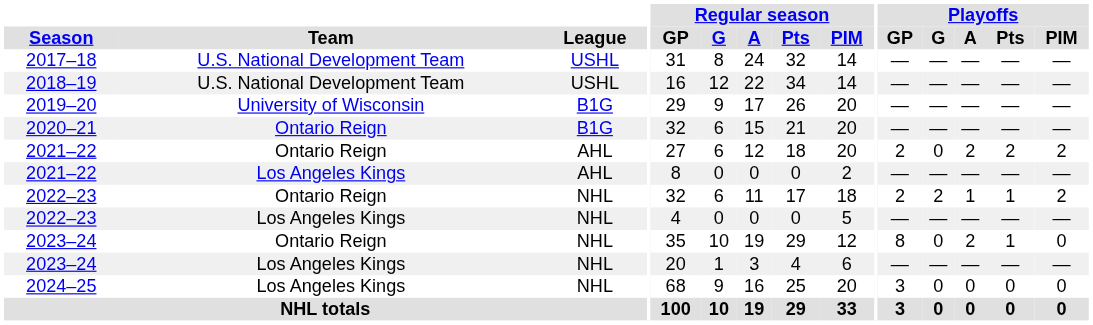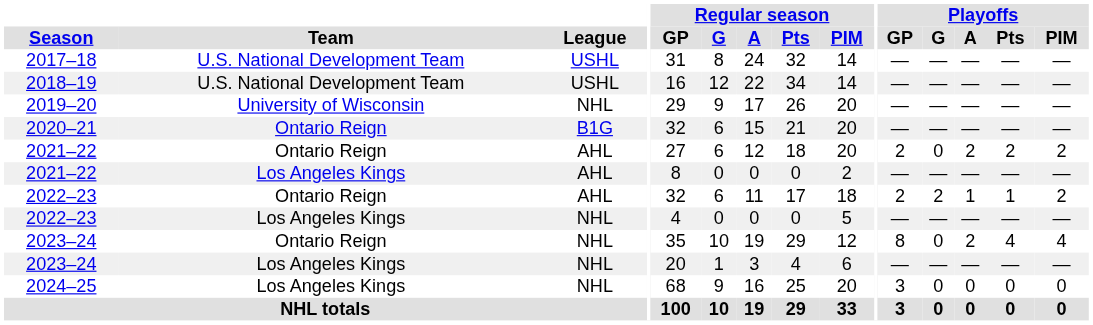2019–20 | League: B1G -> NHL
2022–23 / Ontario Reign | League: NHL -> AHL
2023–24 / Ontario Reign | Playoffs / Pts: 1 -> 4
2023–24 / Ontario Reign | Playoffs / PIM: 0 -> 4
